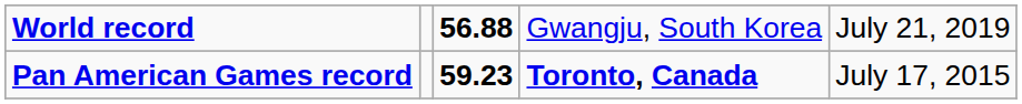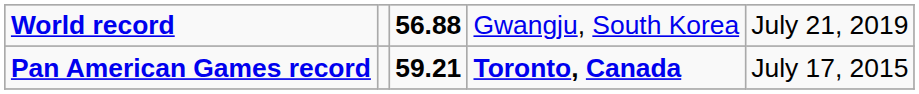Pan American Games record | column 3: 59.23 -> 59.21
